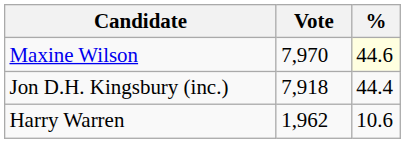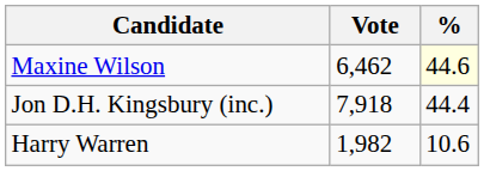Maxine Wilson | Vote: 7,970 -> 6,462
Harry Warren | Vote: 1,962 -> 1,982
